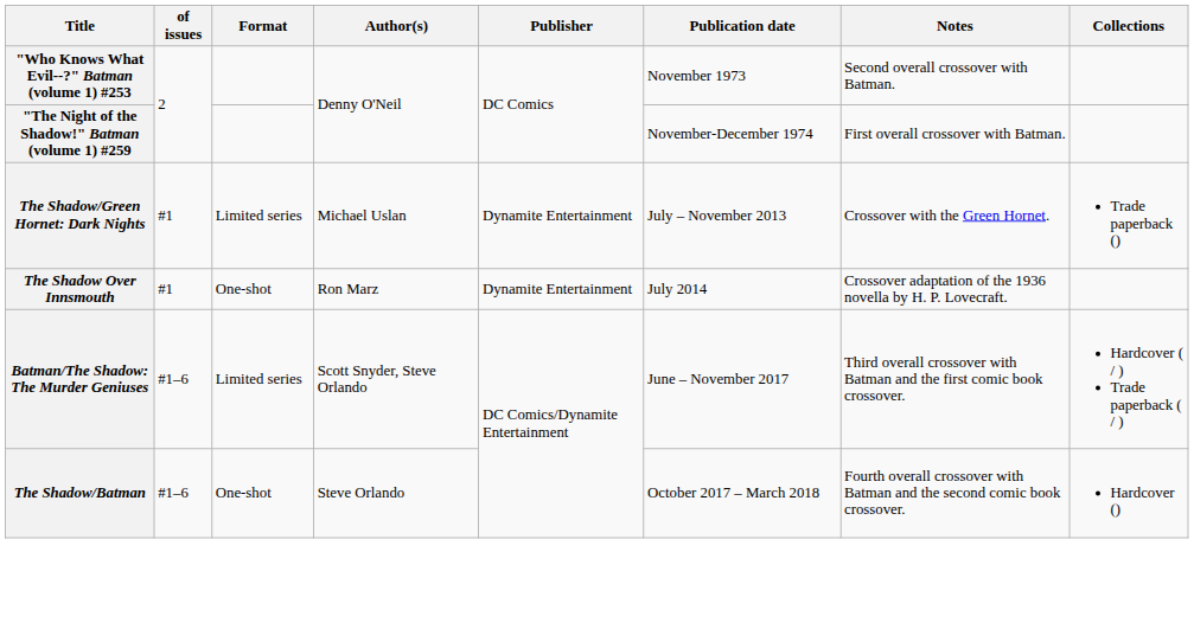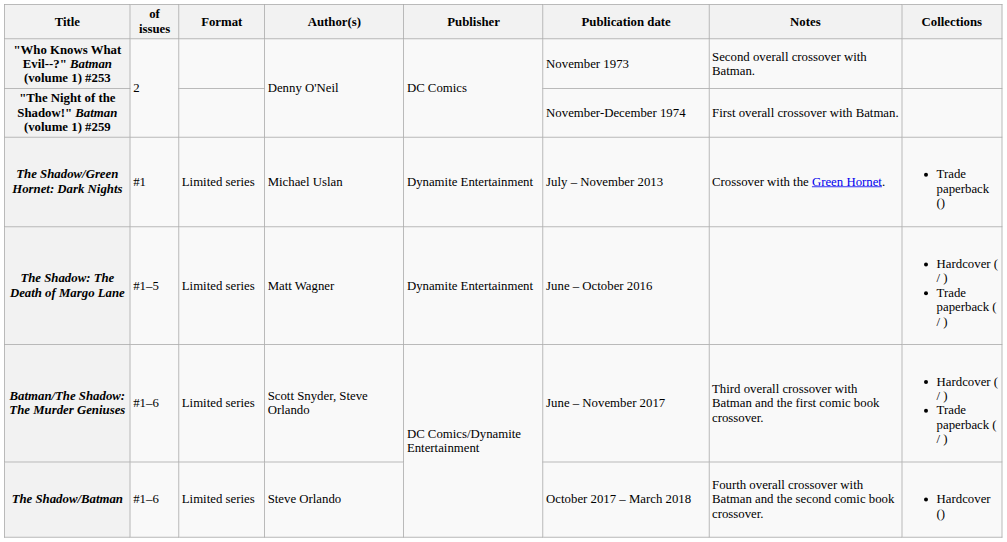- row: The Shadow Over Innsmouth | #1 | One-shot | Ron Marz | Dynamite Entertainment | July 2014 | Crossover adaptation of the 1936 novella by H. P. Lovecraft.
+ row: The Shadow: The Death of Margo Lane | #1–5 | Limited series | Matt Wagner | Dynamite Entertainment | June – October 2016 | Hardcover ( / ) Trade paperback ( / )
The Shadow/Batman | Format: One-shot -> Limited series
